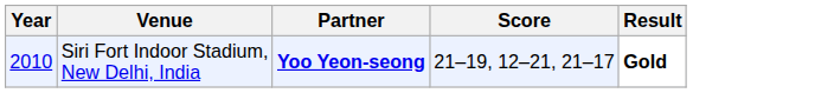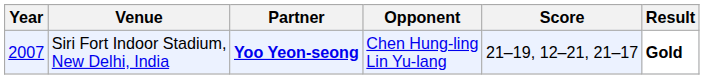+ column: Opponent | Chen Hung-ling Lin Yu-lang
Siri Fort Indoor Stadium, New Delhi, India | Year: 2010 -> 2007
